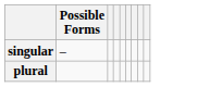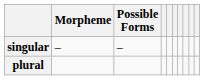+ column: Morpheme | –
